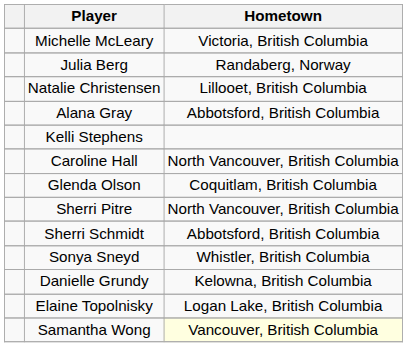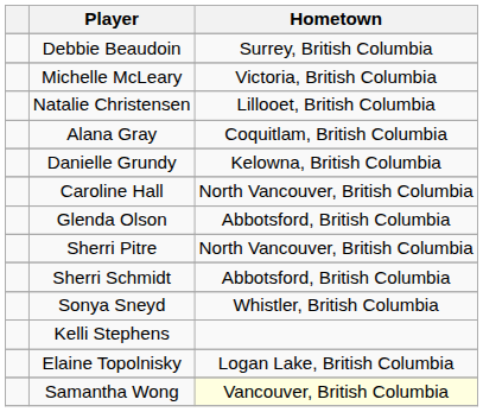+ row: Debbie Beaudoin | Surrey, British Columbia
- row: Julia Berg | Randaberg, Norway
Alana Gray | Hometown: Abbotsford, British Columbia -> Coquitlam, British Columbia
rows swapped: Danielle Grundy <-> Kelli Stephens
Glenda Olson | Hometown: Coquitlam, British Columbia -> Abbotsford, British Columbia
